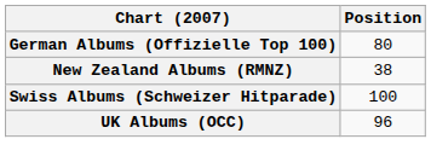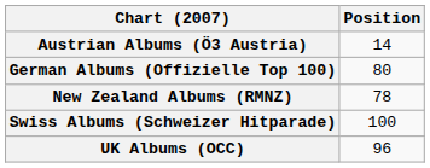+ row: Austrian Albums (Ö3 Austria) | 14
New Zealand Albums (RMNZ) | Position: 38 -> 78
